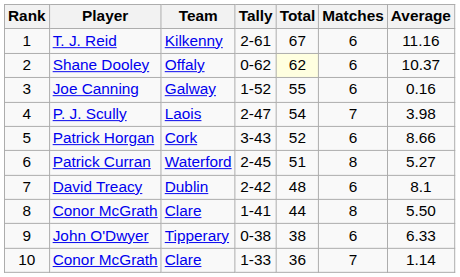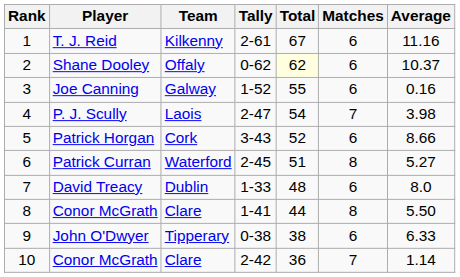David Treacy | Tally: 2-42 -> 1-33
David Treacy | Average: 8.1 -> 8.0
10 / Conor McGrath | Tally: 1-33 -> 2-42
